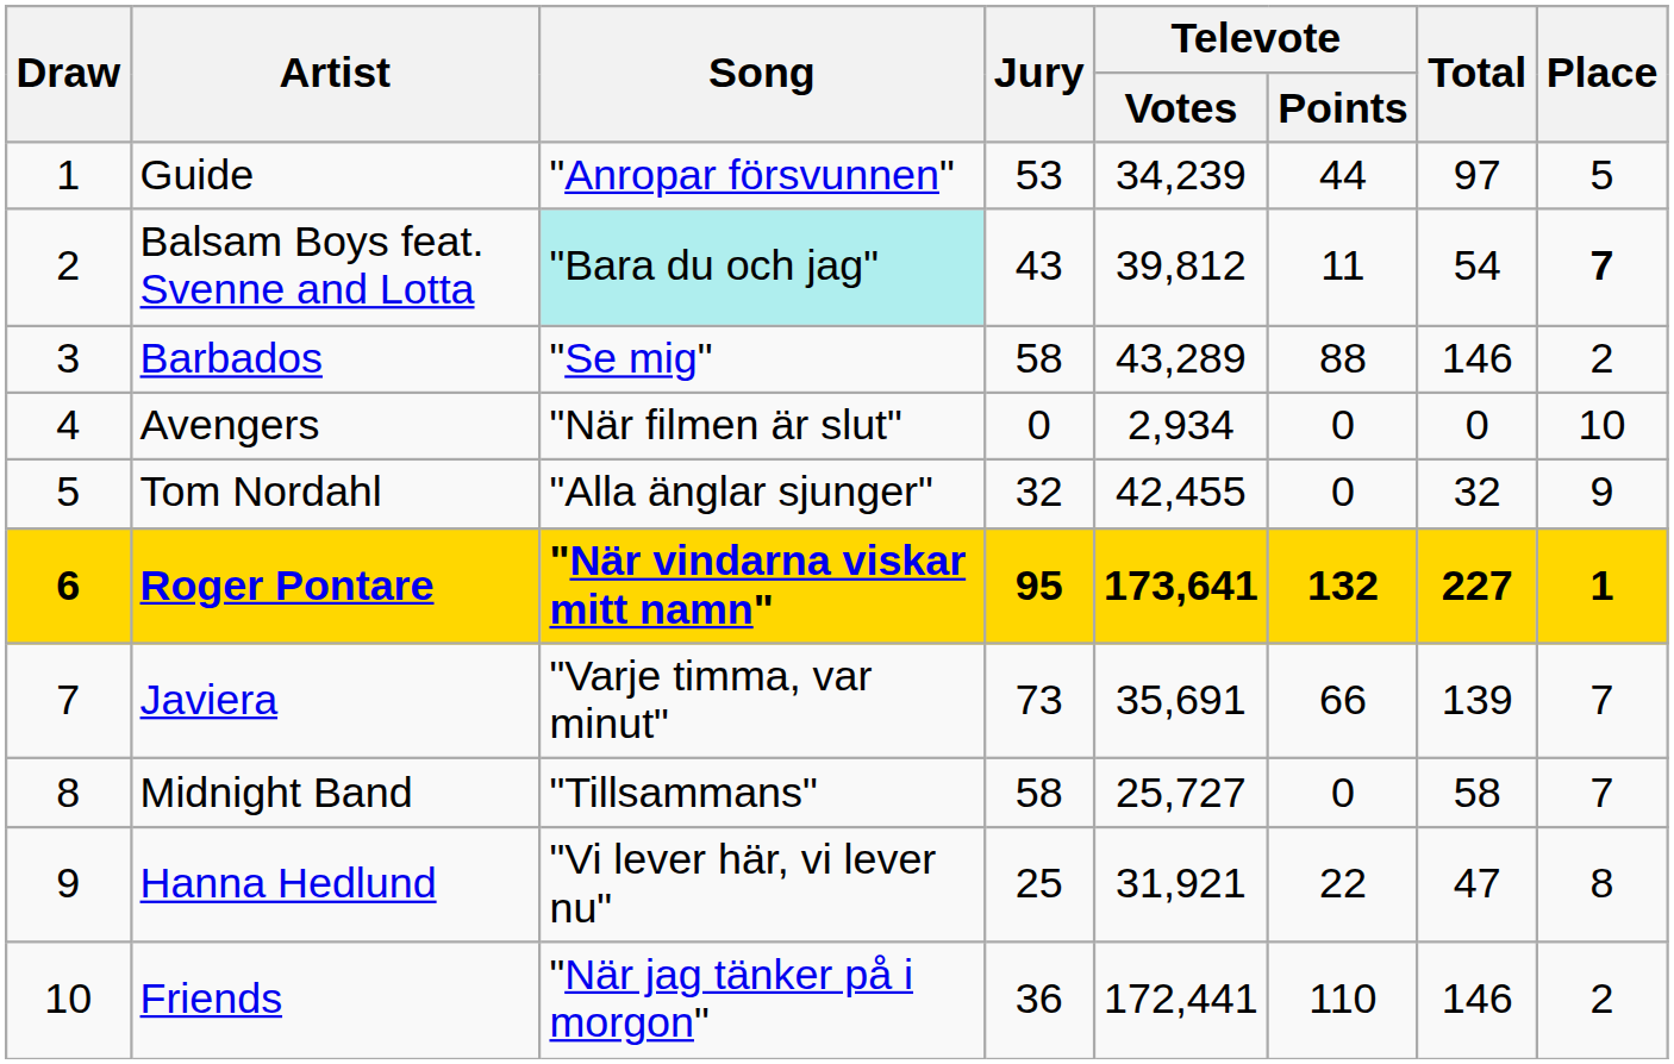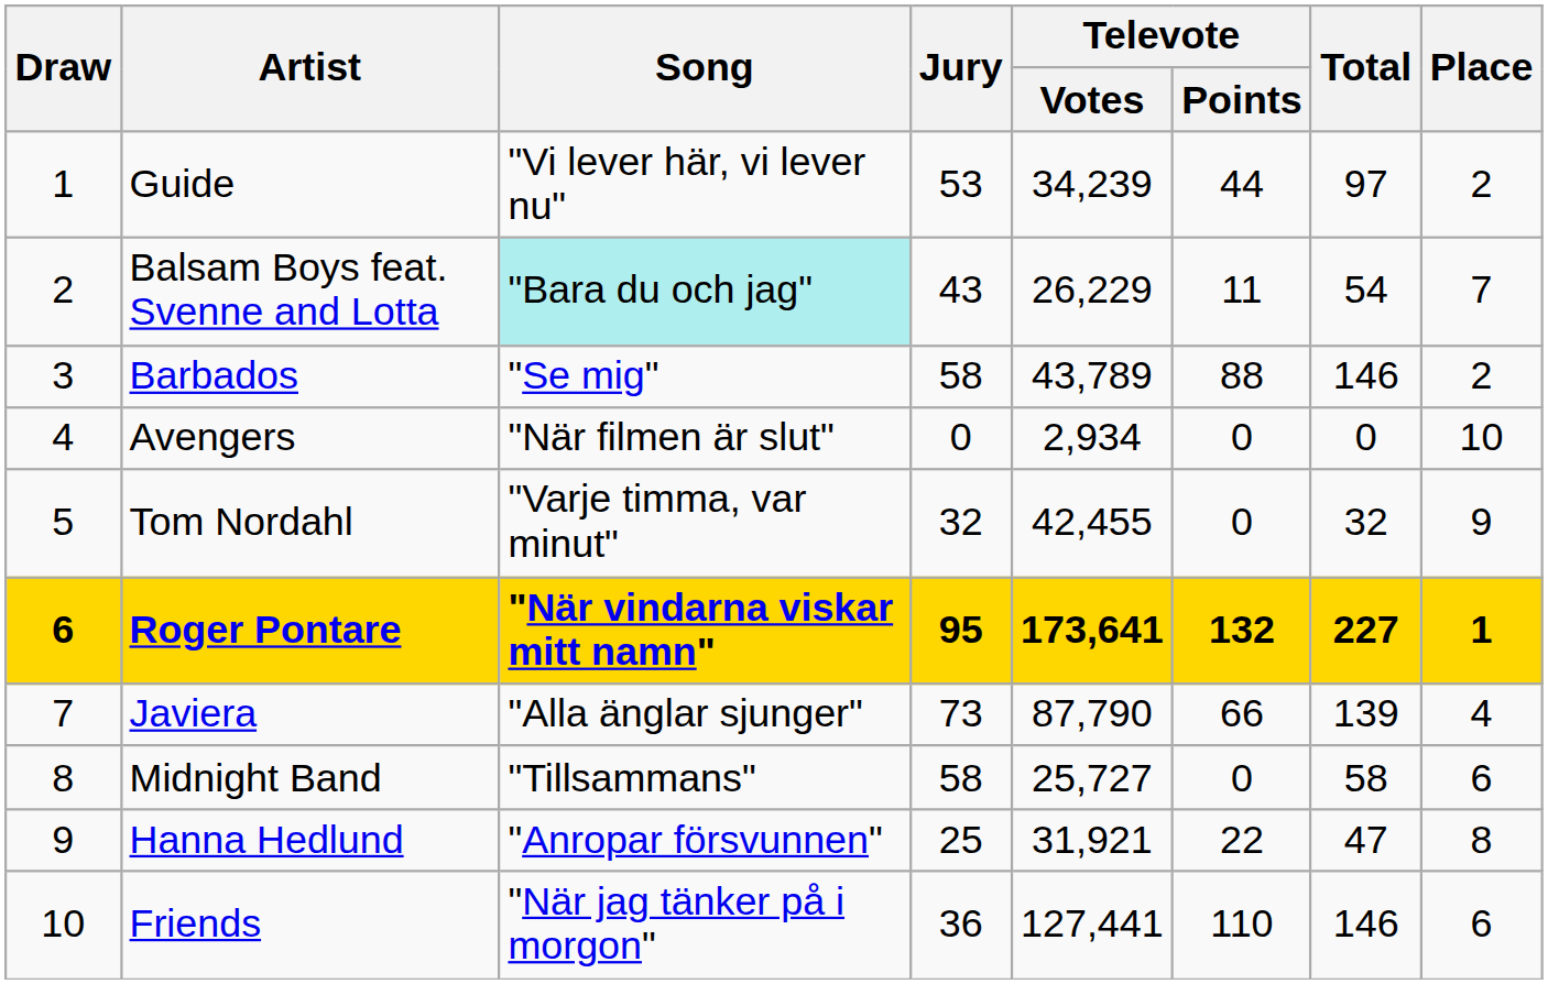Guide | Song: "Anropar försvunnen" -> "Vi lever här, vi lever nu"
Guide | Place: 5 -> 2
Balsam Boys feat. Svenne and Lotta | Televote / Votes: 39,812 -> 26,229
Balsam Boys feat. Svenne and Lotta | Place: bold -> normal
Barbados | Televote / Votes: 43,289 -> 43,789
Tom Nordahl | Song: "Alla änglar sjunger" -> "Varje timma, var minut"
Javiera | Song: "Varje timma, var minut" -> "Alla änglar sjunger"
Javiera | Televote / Votes: 35,691 -> 87,790
Javiera | Place: 7 -> 4
Midnight Band | Place: 7 -> 6
Hanna Hedlund | Song: "Vi lever här, vi lever nu" -> "Anropar försvunnen"
Friends | Televote / Votes: 172,441 -> 127,441
Friends | Place: 2 -> 6
